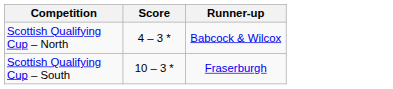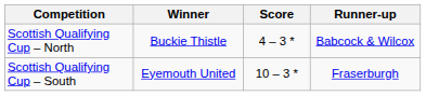+ column: Winner | Buckie Thistle | Eyemouth United
